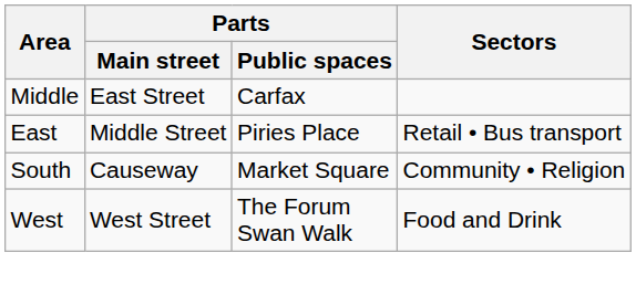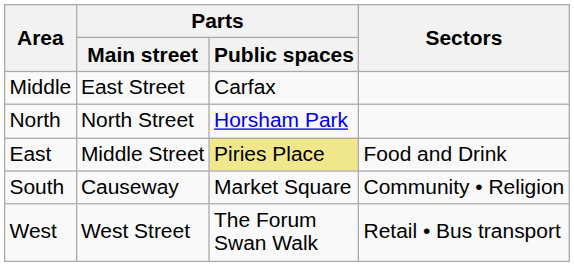+ row: North | North Street | Horsham Park
East | Parts / Public spaces: no background -> khaki background
East | Sectors: Retail • Bus transport -> Food and Drink
West | Sectors: Food and Drink -> Retail • Bus transport
